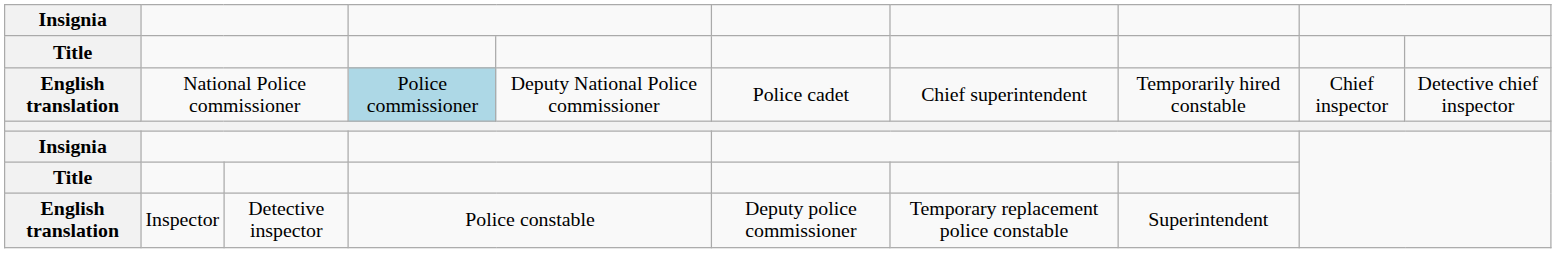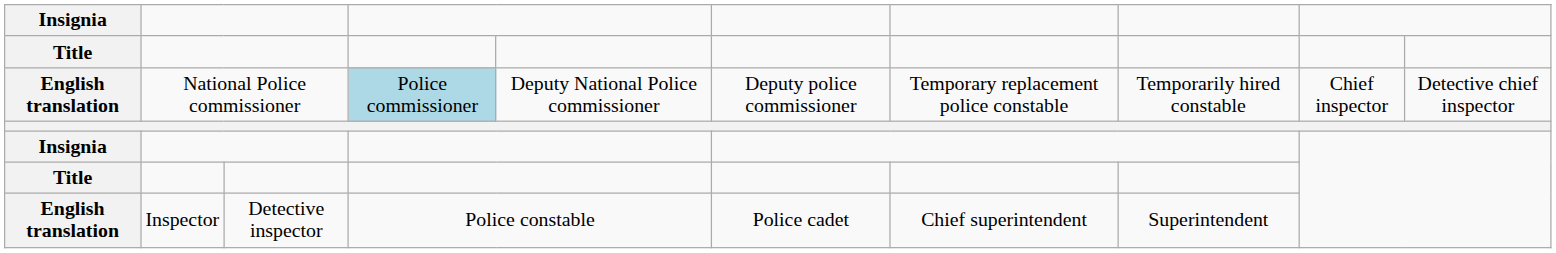English translation / National Police commissioner | column 6: Police cadet -> Deputy police commissioner
English translation / National Police commissioner | column 7: Chief superintendent -> Temporary replacement police constable
English translation / Inspector | column 6: Deputy police commissioner -> Police cadet
English translation / Inspector | column 7: Temporary replacement police constable -> Chief superintendent
